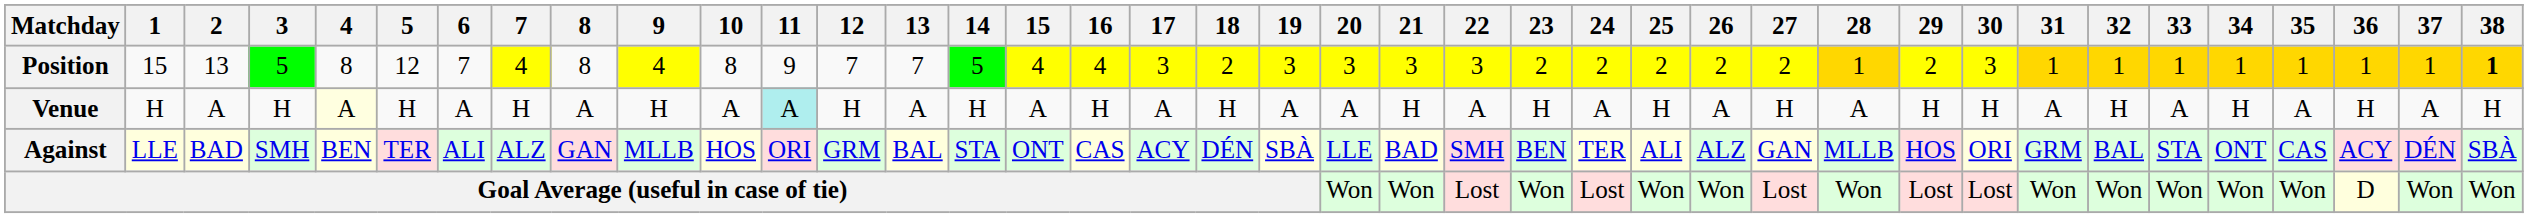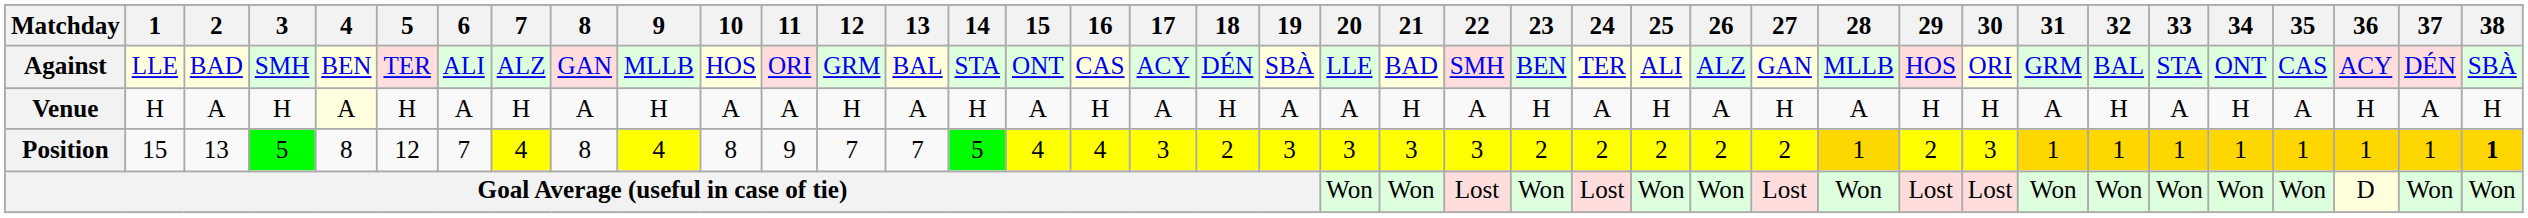rows swapped: Against <-> Position
Venue | 11: paleturquoise background -> no background
